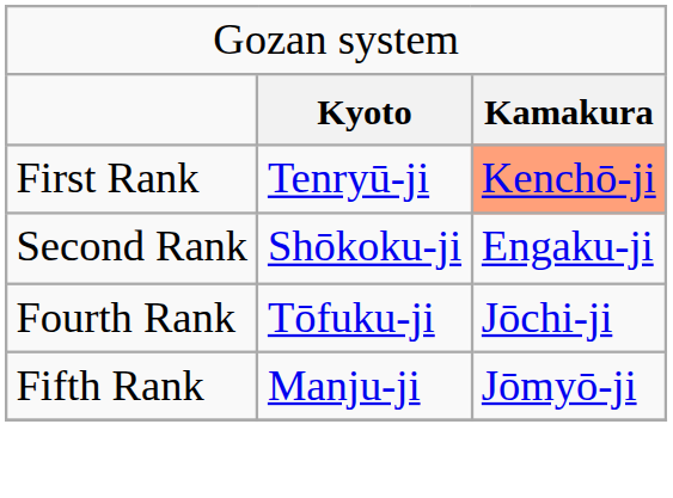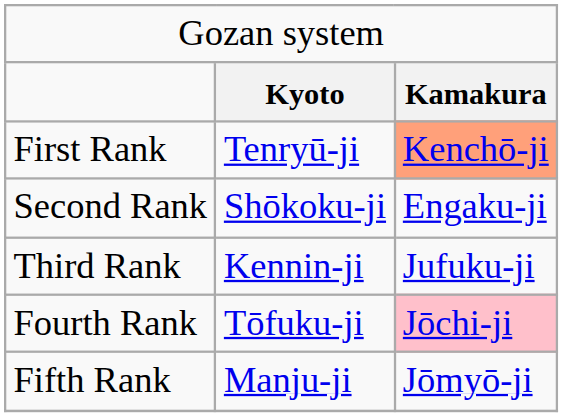+ row: Third Rank | Kennin-ji | Jufuku-ji
Fourth Rank | column 3: no background -> pink background
